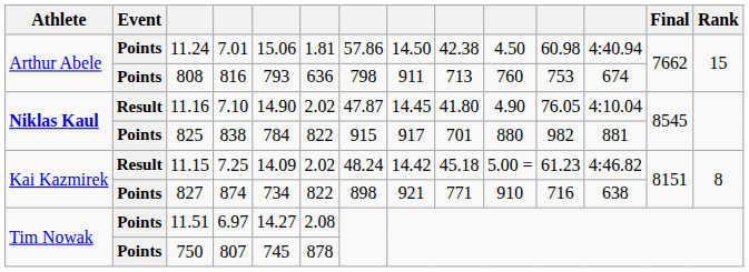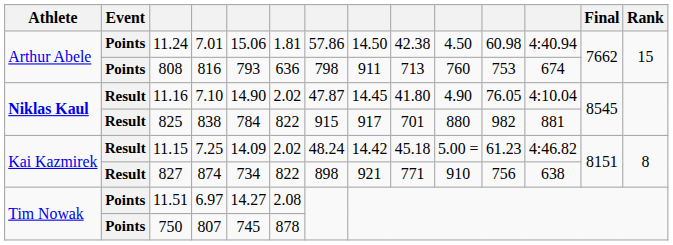825 | Event: Points -> Result
827 | Event: Points -> Result
827 | column 11: 716 -> 756
